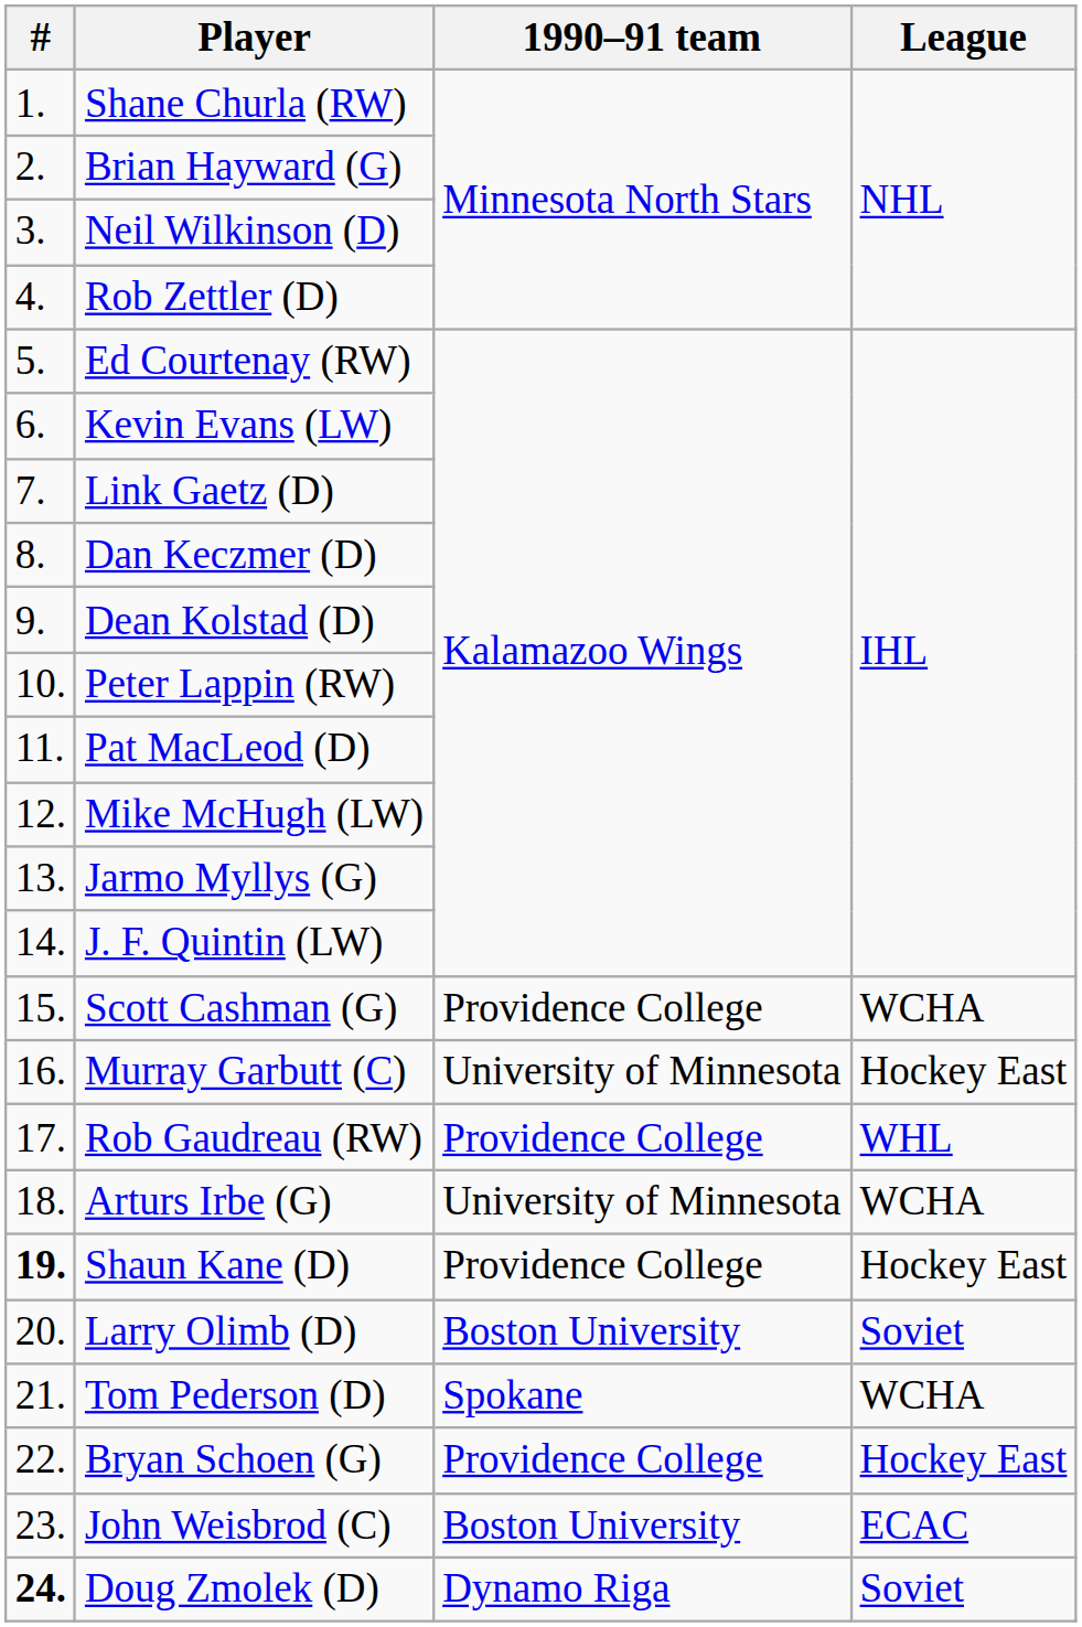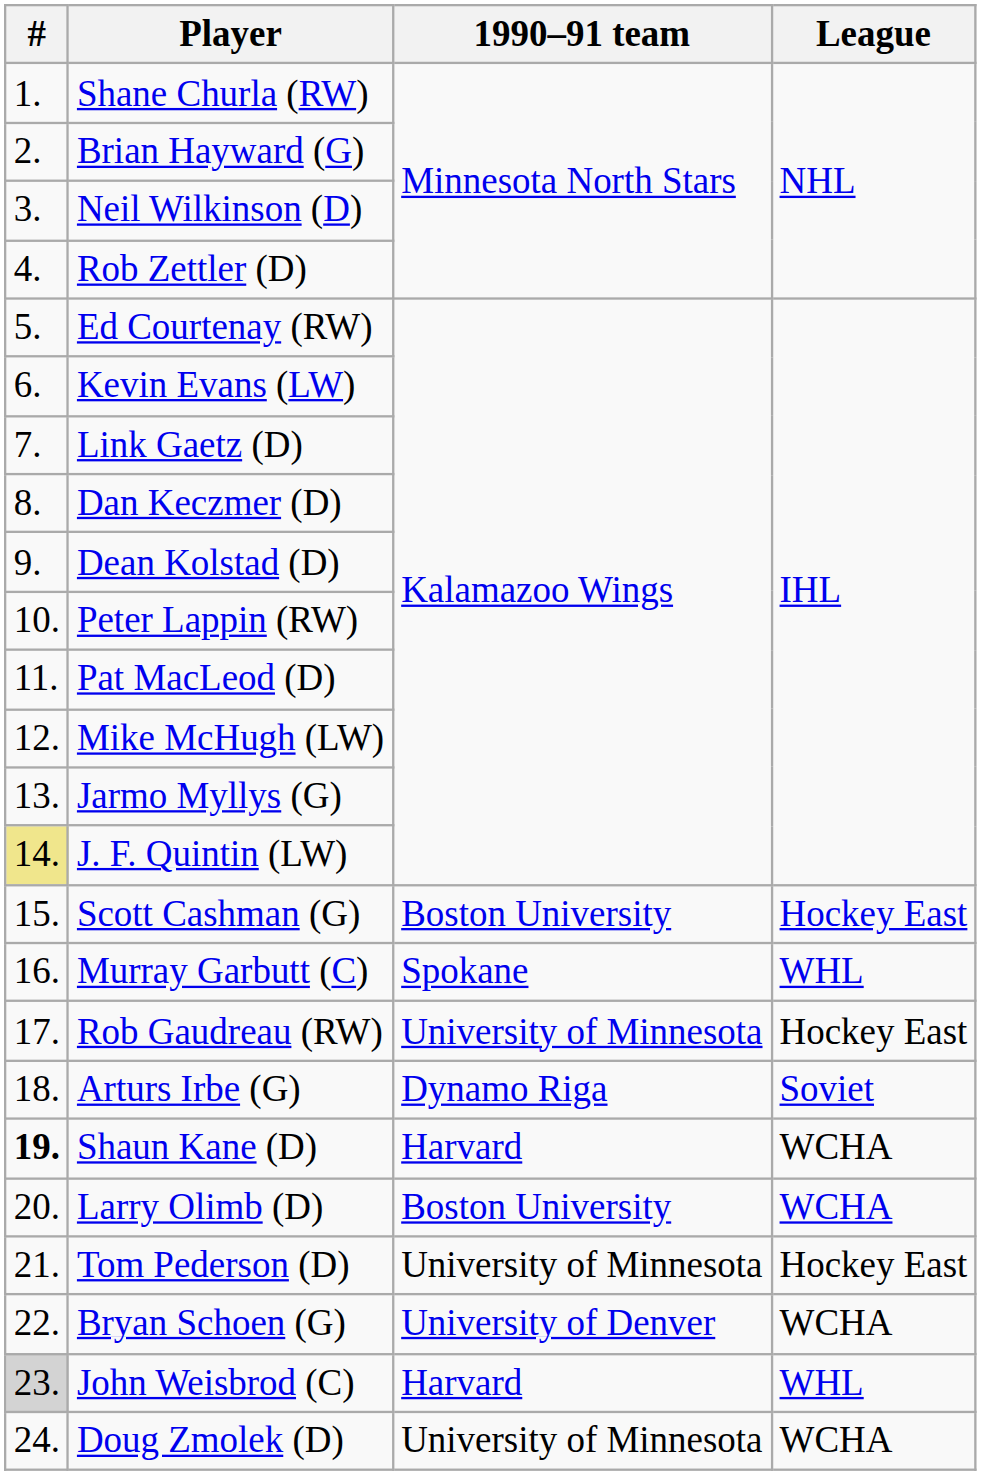J. F. Quintin (LW) | #: no background -> khaki background
Scott Cashman (G) | 1990–91 team: Providence College -> Boston University
Scott Cashman (G) | League: WCHA -> Hockey East
Murray Garbutt (C) | 1990–91 team: University of Minnesota -> Spokane
Murray Garbutt (C) | League: Hockey East -> WHL
Rob Gaudreau (RW) | 1990–91 team: Providence College -> University of Minnesota
Rob Gaudreau (RW) | League: WHL -> Hockey East
Arturs Irbe (G) | 1990–91 team: University of Minnesota -> Dynamo Riga
Arturs Irbe (G) | League: WCHA -> Soviet
Shaun Kane (D) | 1990–91 team: Providence College -> Harvard
Shaun Kane (D) | League: Hockey East -> WCHA
Larry Olimb (D) | League: Soviet -> WCHA
Tom Pederson (D) | 1990–91 team: Spokane -> University of Minnesota
Tom Pederson (D) | League: WCHA -> Hockey East
Bryan Schoen (G) | 1990–91 team: Providence College -> University of Denver
Bryan Schoen (G) | League: Hockey East -> WCHA
John Weisbrod (C) | #: no background -> lightgrey background
John Weisbrod (C) | 1990–91 team: Boston University -> Harvard
John Weisbrod (C) | League: ECAC -> WHL
Doug Zmolek (D) | #: bold -> normal
Doug Zmolek (D) | 1990–91 team: Dynamo Riga -> University of Minnesota
Doug Zmolek (D) | League: Soviet -> WCHA
